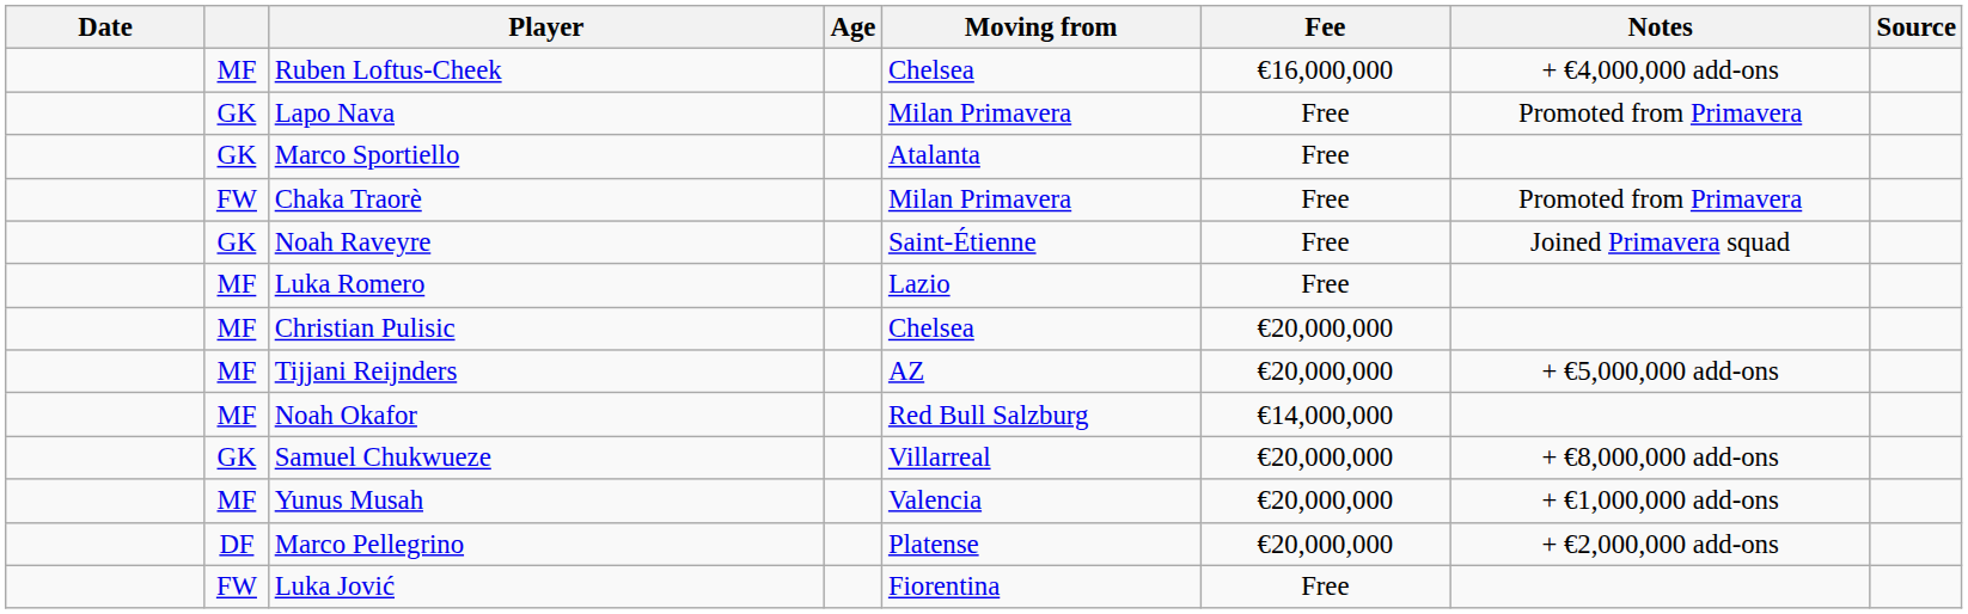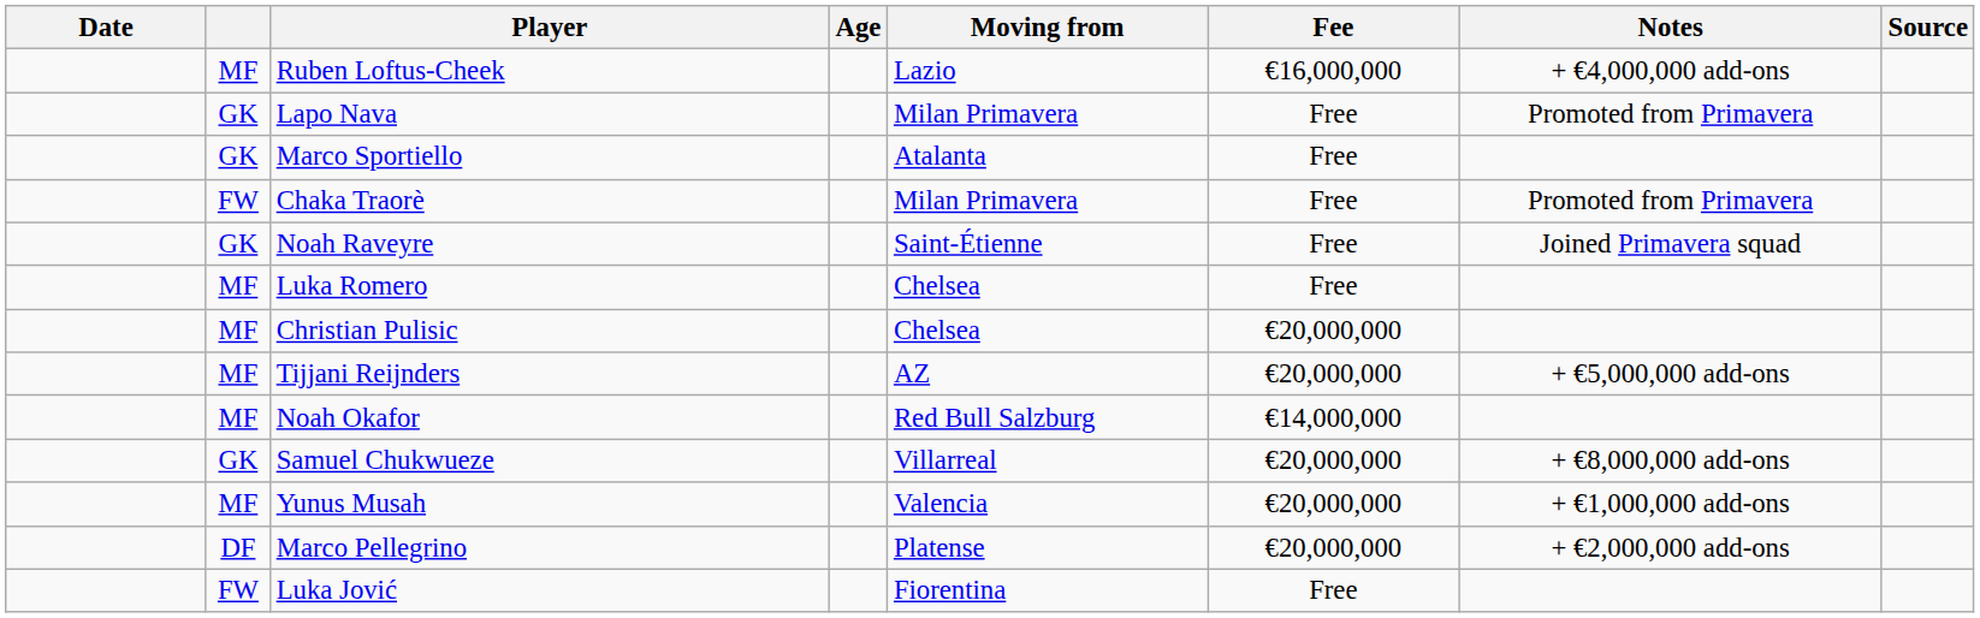Ruben Loftus-Cheek | Moving from: Chelsea -> Lazio
Luka Romero | Moving from: Lazio -> Chelsea
